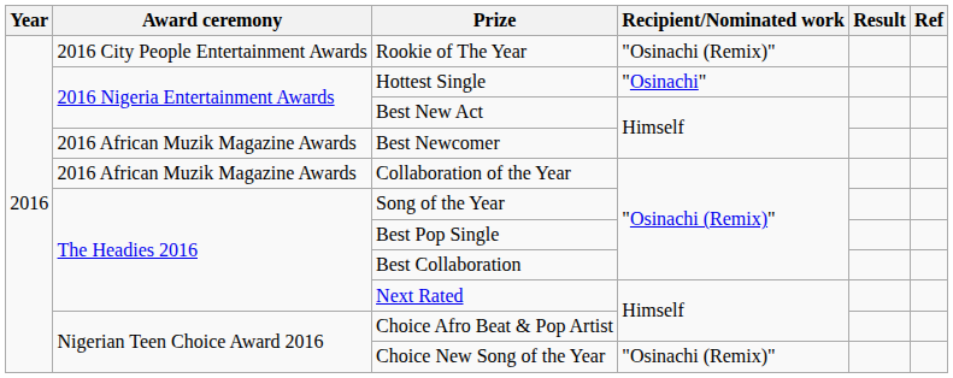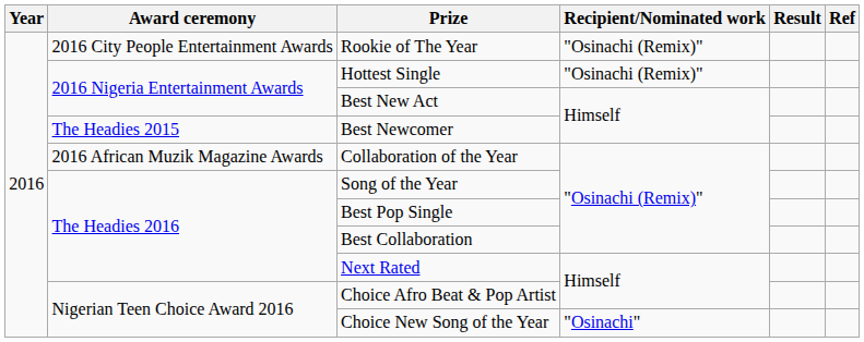Hottest Single | Recipient/Nominated work: "Osinachi" -> "Osinachi (Remix)"
Best Newcomer | Award ceremony: 2016 African Muzik Magazine Awards -> The Headies 2015
Choice New Song of the Year | Recipient/Nominated work: "Osinachi (Remix)" -> "Osinachi"
